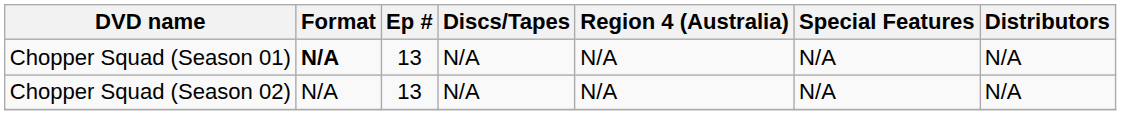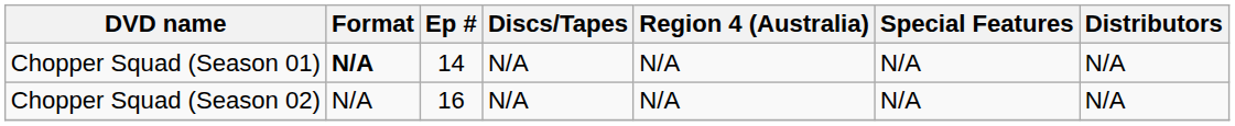Chopper Squad (Season 01) | Ep #: 13 -> 14
Chopper Squad (Season 02) | Ep #: 13 -> 16
